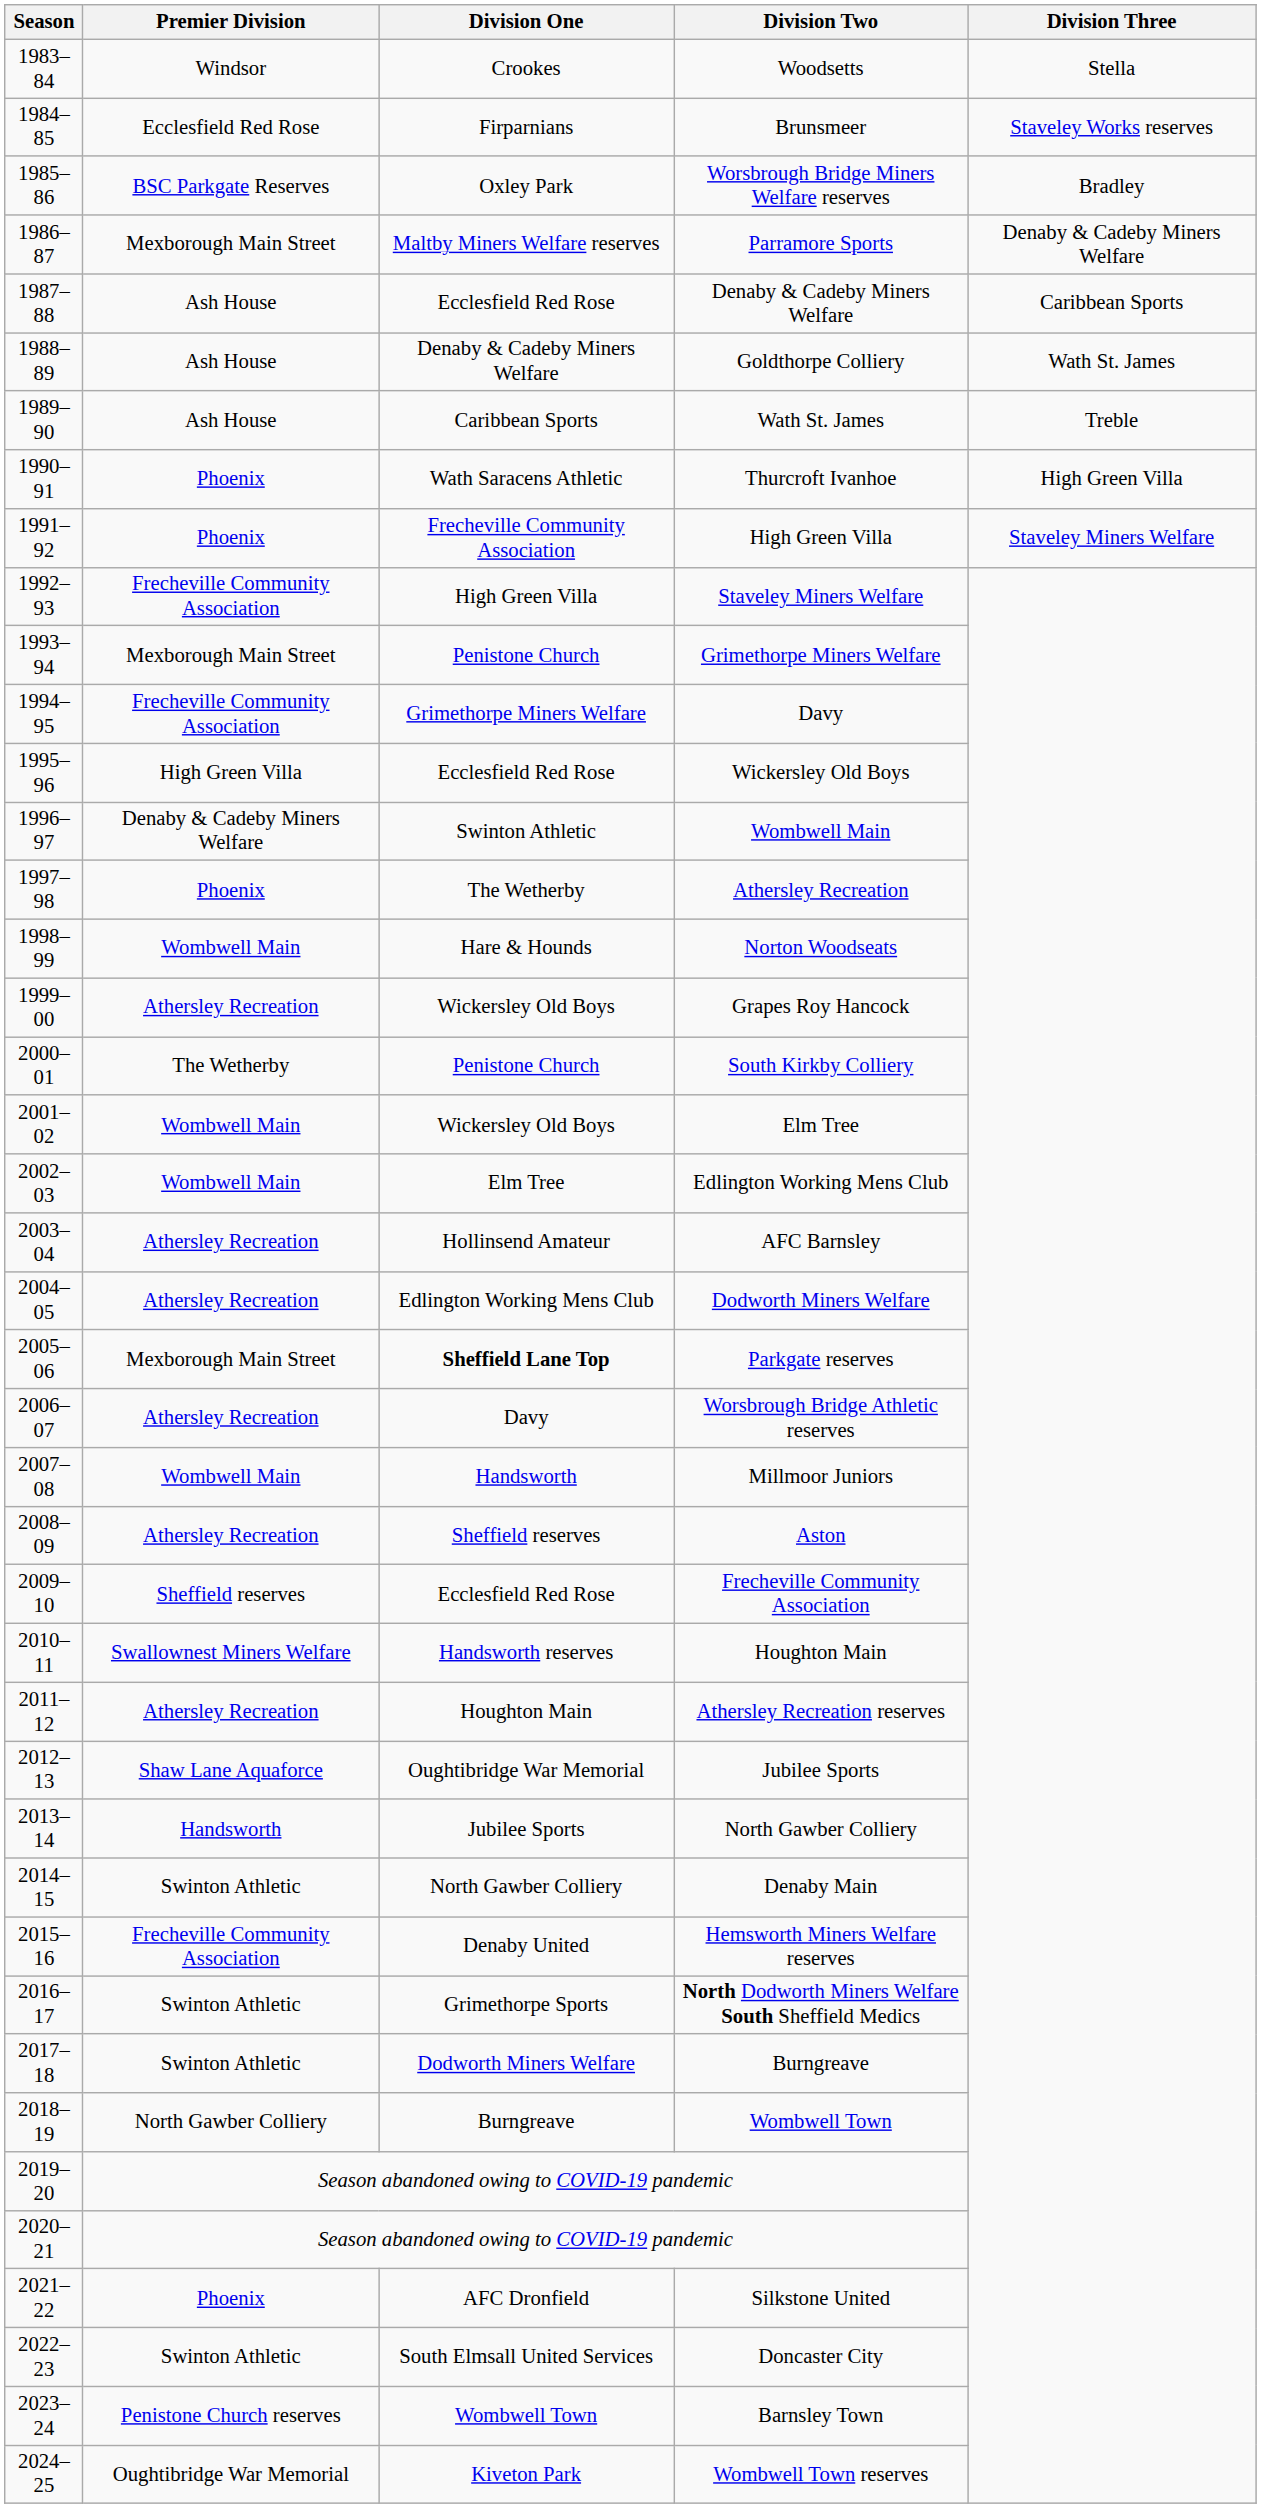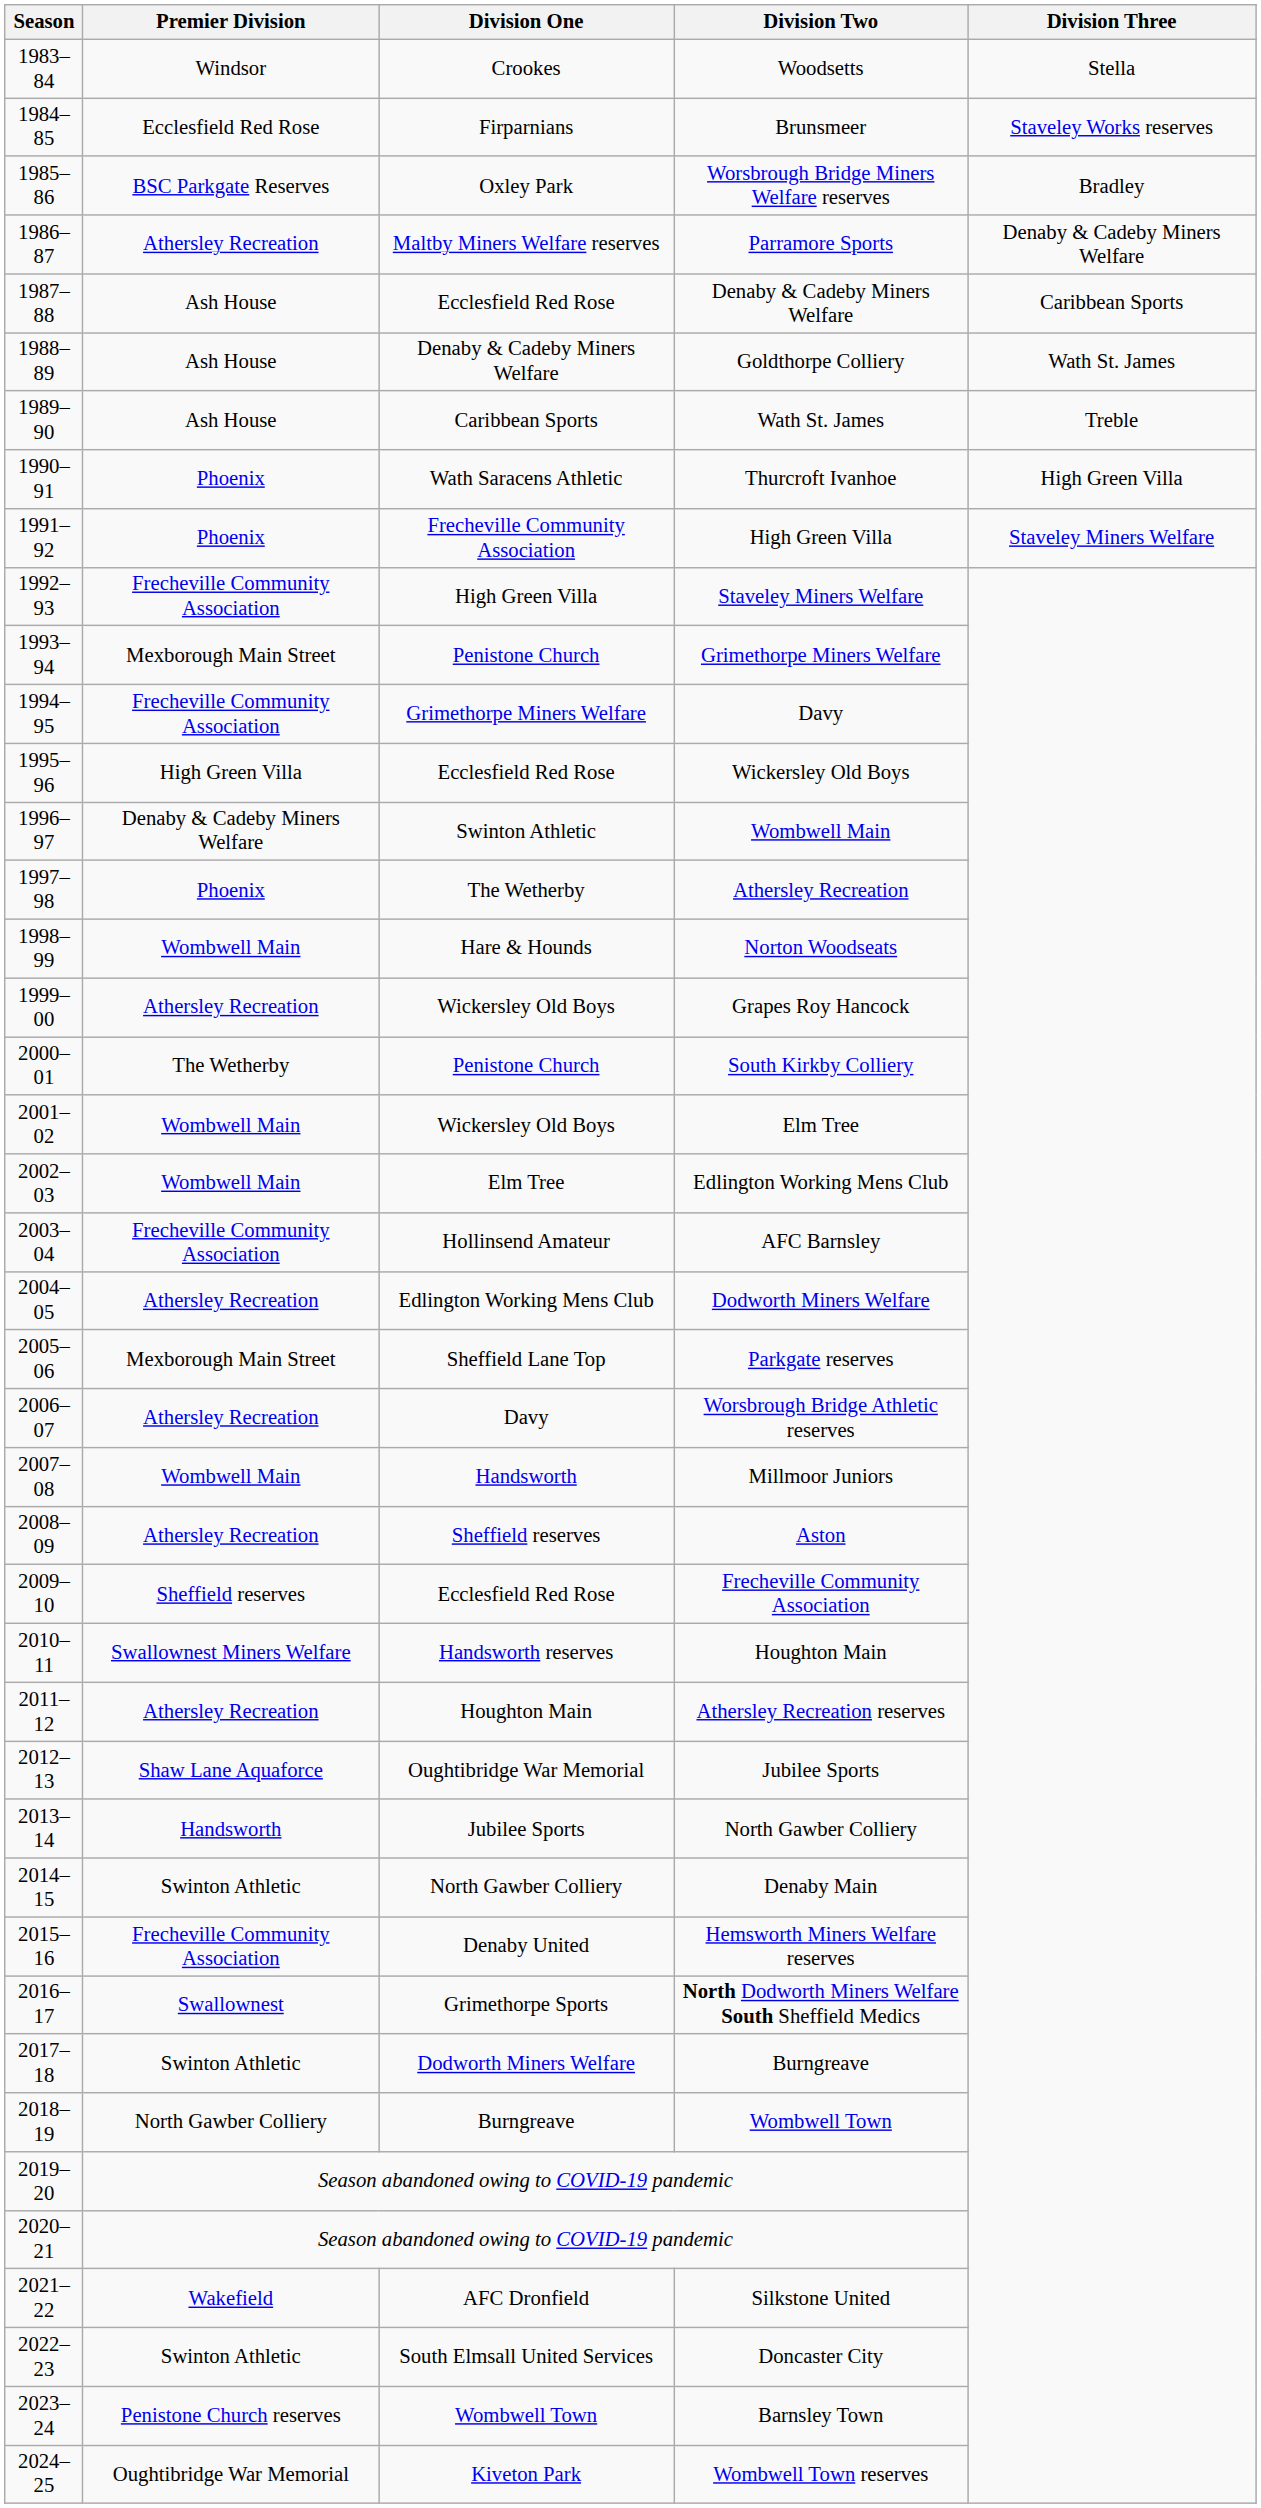Parramore Sports | Premier Division: Mexborough Main Street -> Athersley Recreation
AFC Barnsley | Premier Division: Athersley Recreation -> Frecheville Community Association
Parkgate reserves | Division One: bold -> normal
North Dodworth Miners Welfare South Sheffield Medics | Premier Division: Swinton Athletic -> Swallownest
Silkstone United | Premier Division: Phoenix -> Wakefield
